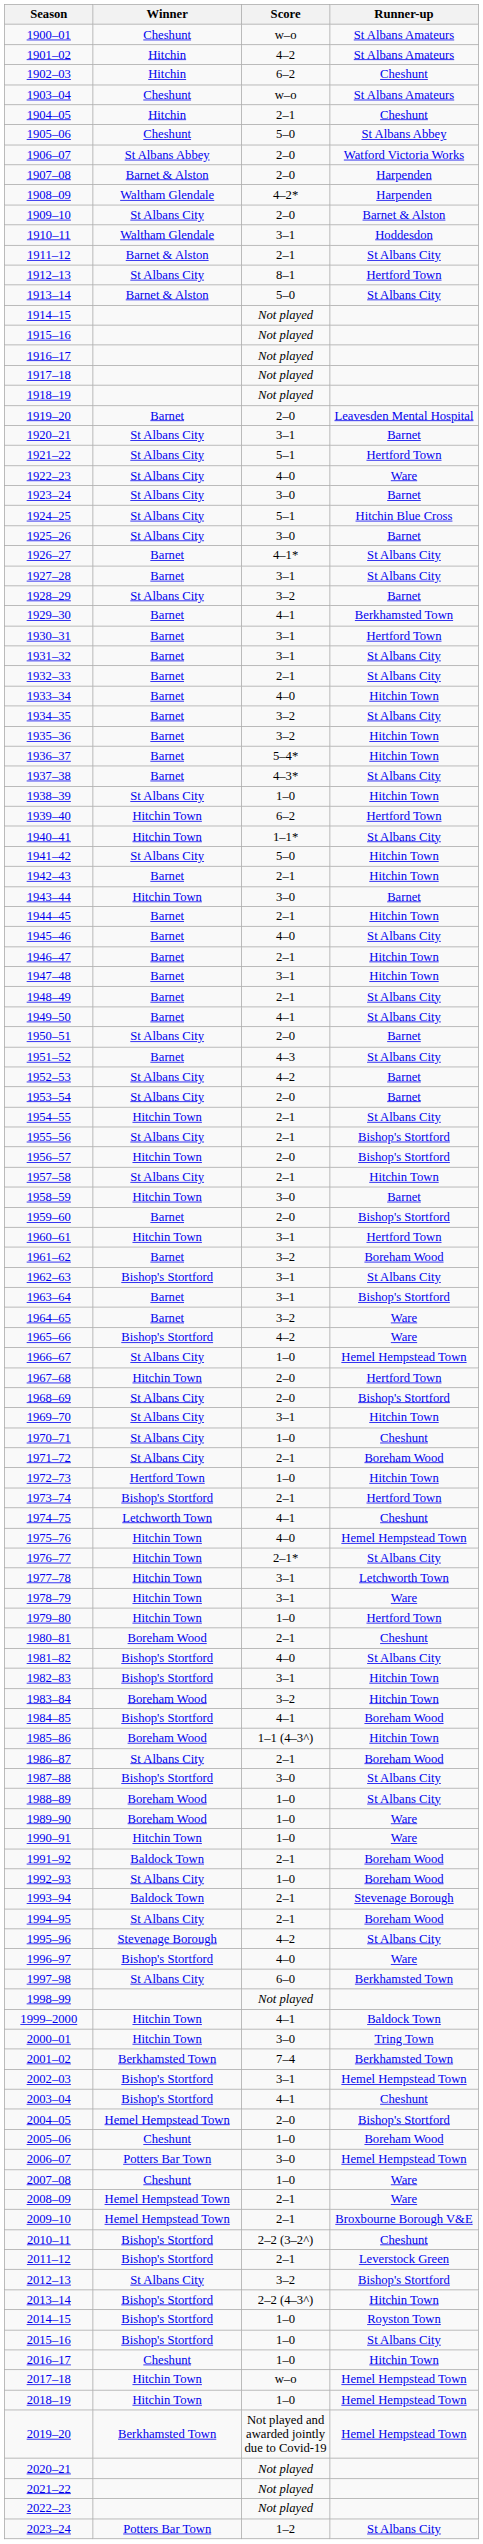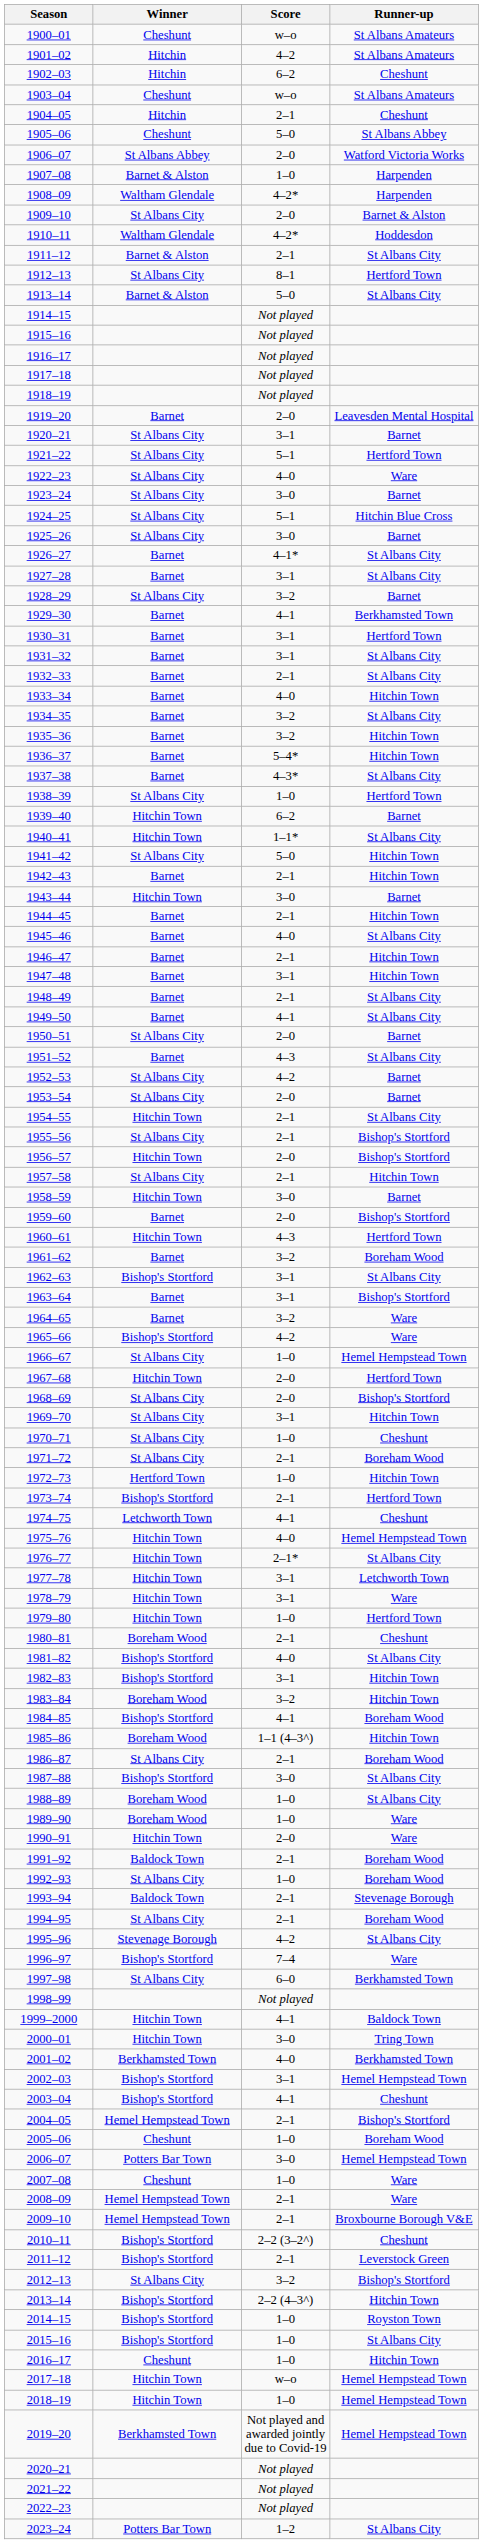1907–08 | Score: 2–0 -> 1–0
1910–11 | Score: 3–1 -> 4–2*
1938–39 | Runner-up: Hitchin Town -> Hertford Town
1939–40 | Runner-up: Hertford Town -> Barnet
1960–61 | Score: 3–1 -> 4–3
1990–91 | Score: 1–0 -> 2–0
1996–97 | Score: 4–0 -> 7–4
2001–02 | Score: 7–4 -> 4–0
2004–05 | Score: 2–0 -> 2–1
